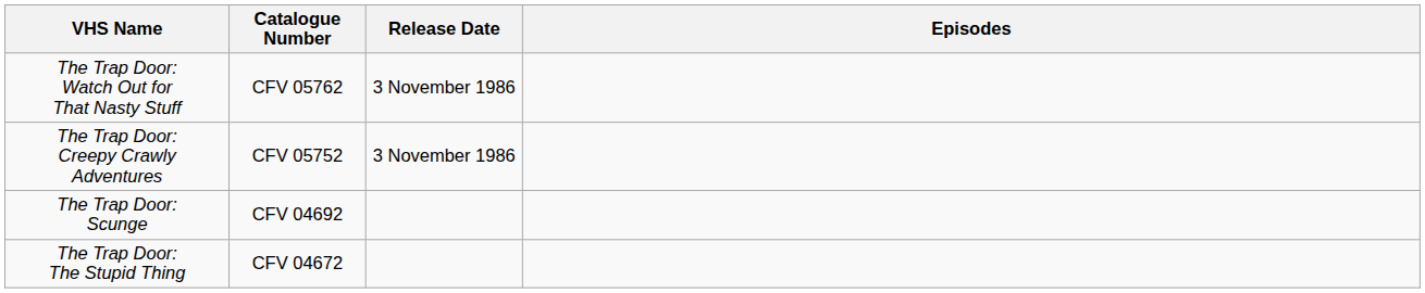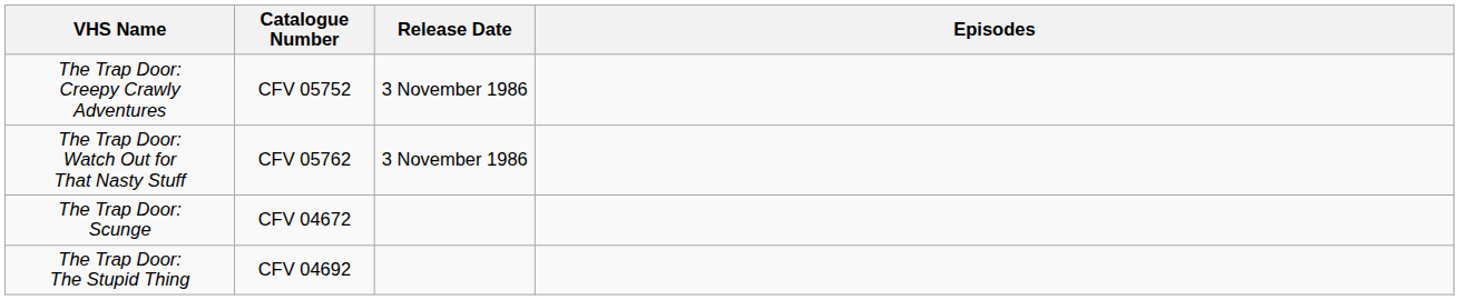rows swapped: The Trap Door: Creepy Crawly Adventures <-> The Trap Door: Watch Out for That Nasty Stuff
The Trap Door: Scunge | Catalogue Number: CFV 04692 -> CFV 04672
The Trap Door: The Stupid Thing | Catalogue Number: CFV 04672 -> CFV 04692
